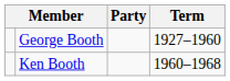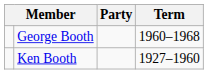George Booth | Term: 1927–1960 -> 1960–1968
Ken Booth | Term: 1960–1968 -> 1927–1960
